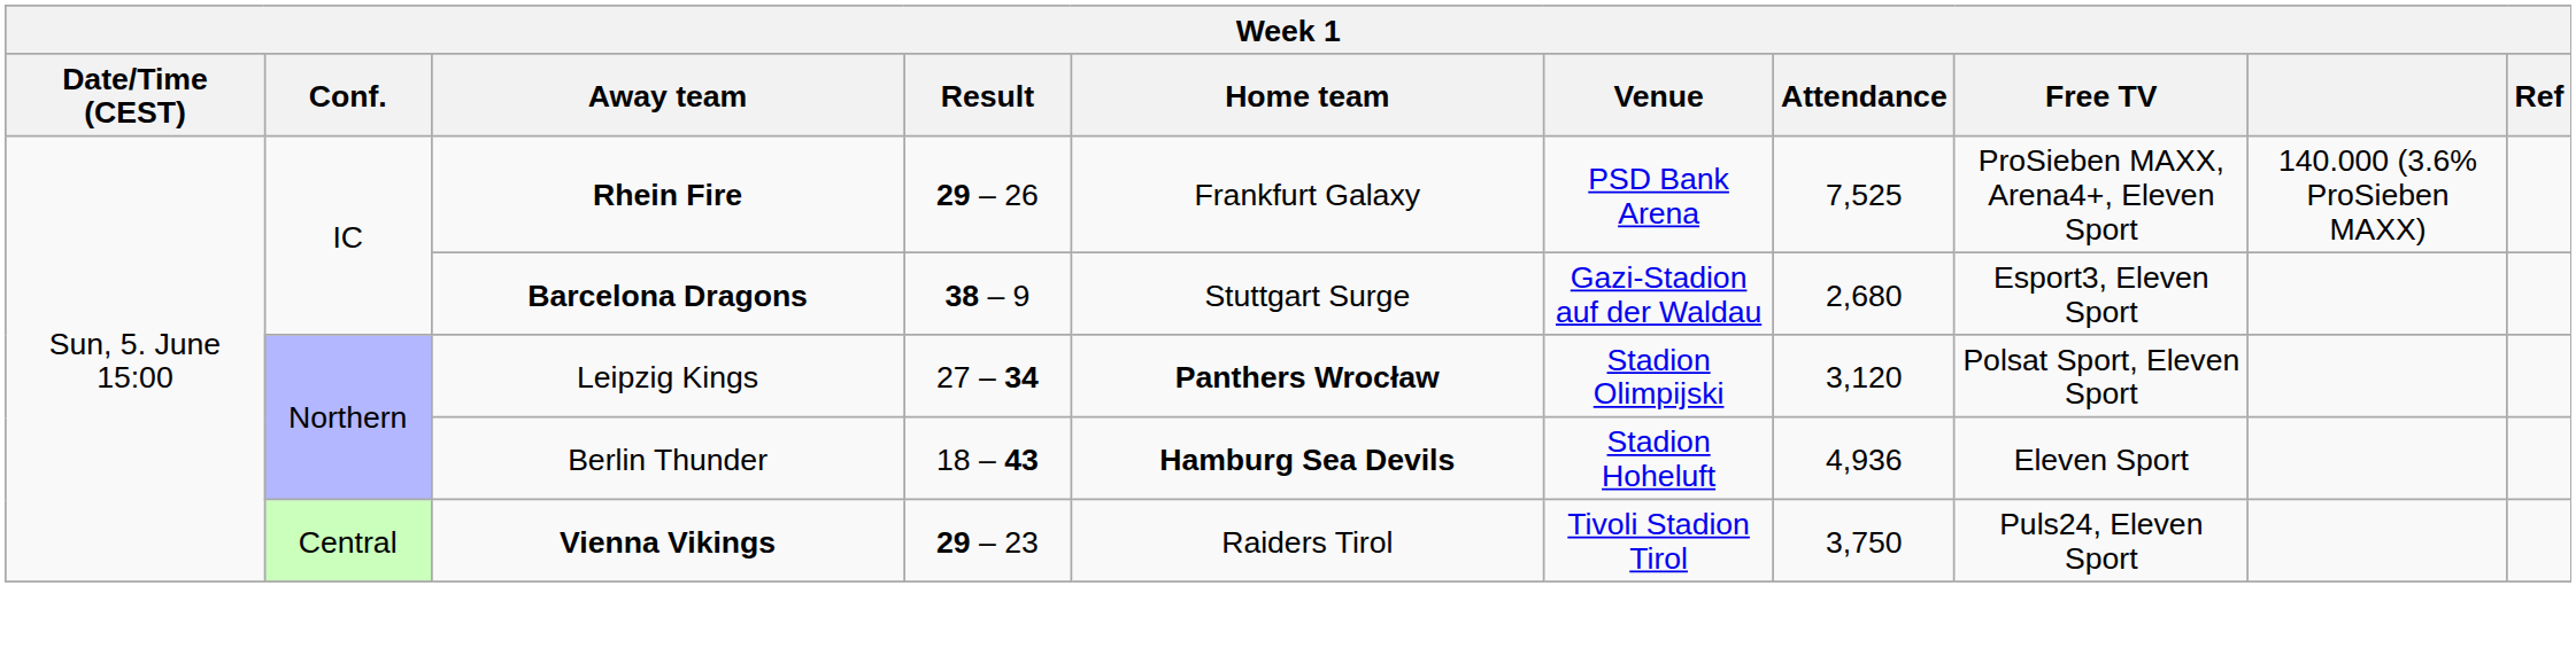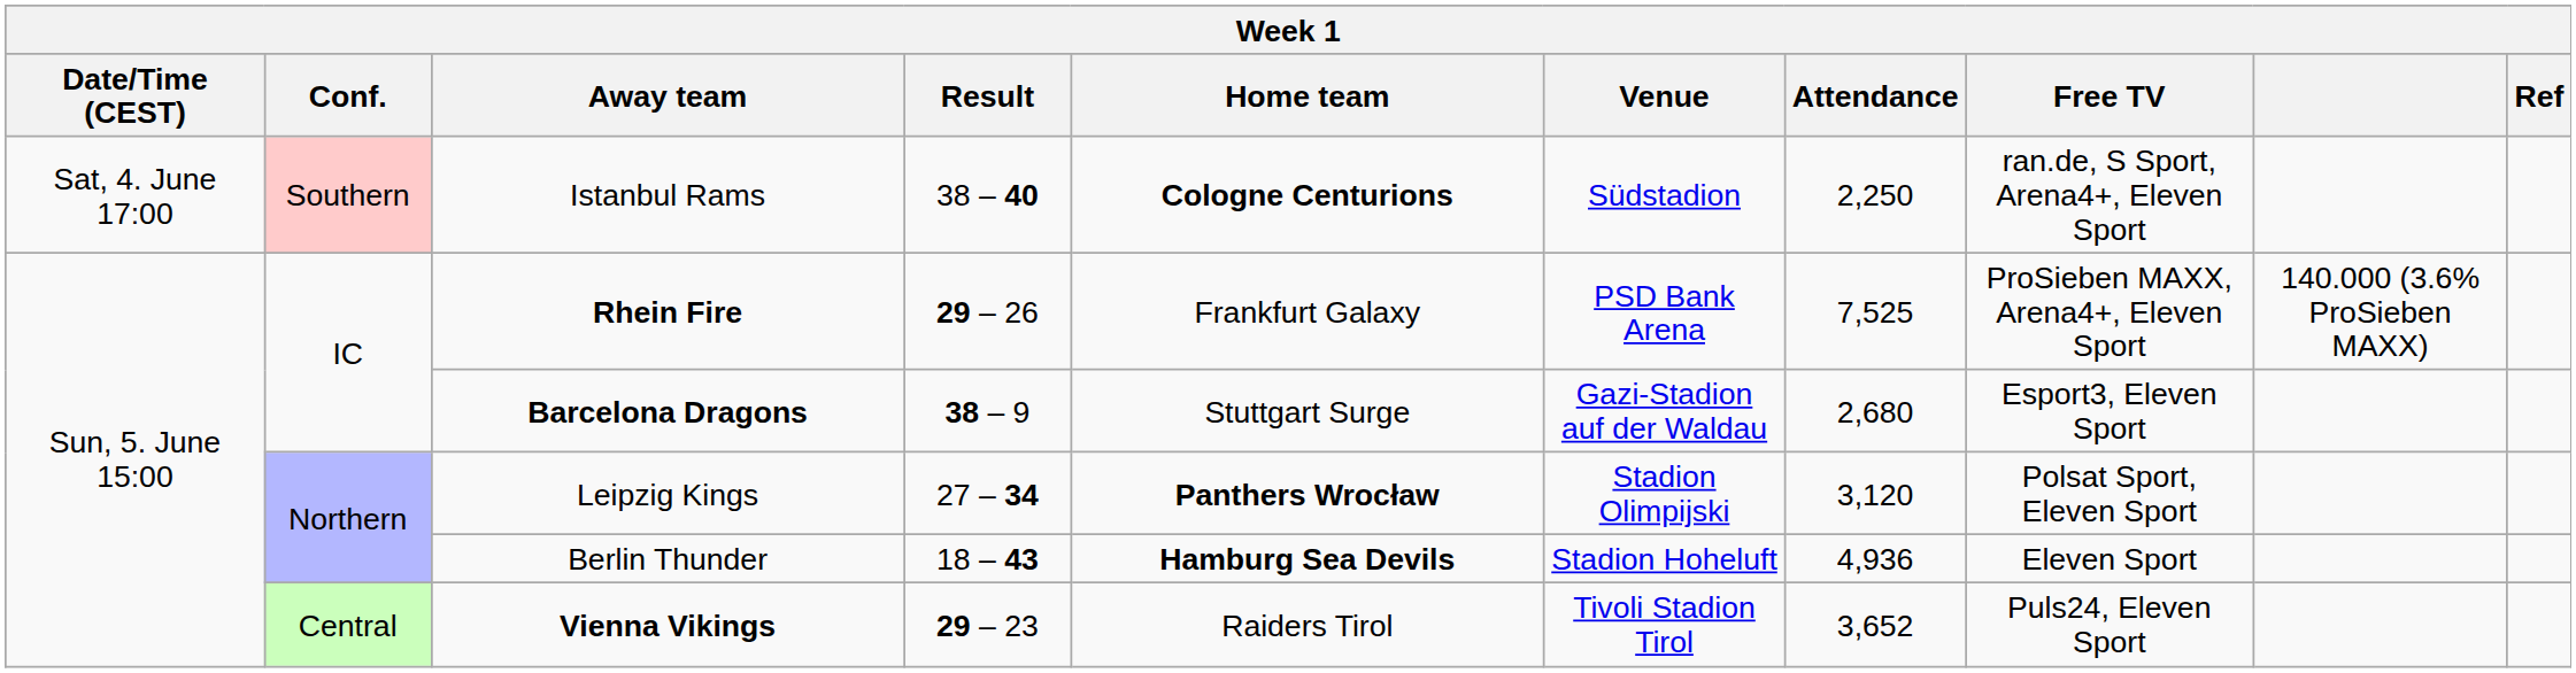+ row: Sat, 4. June 17:00 | Southern | Istanbul Rams | 38 – 40 | Cologne Centurions | Südstadion | 2,250 | ran.de, S Sport, Arena4+, Eleven Sport
Vienna Vikings | Attendance: 3,750 -> 3,652
